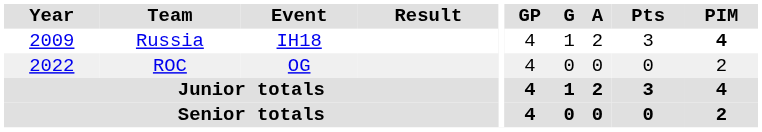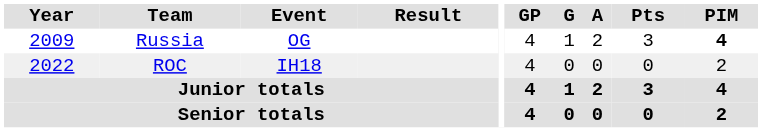Russia | Event: IH18 -> OG
ROC | Event: OG -> IH18
